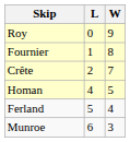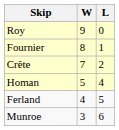columns swapped: W <-> L
